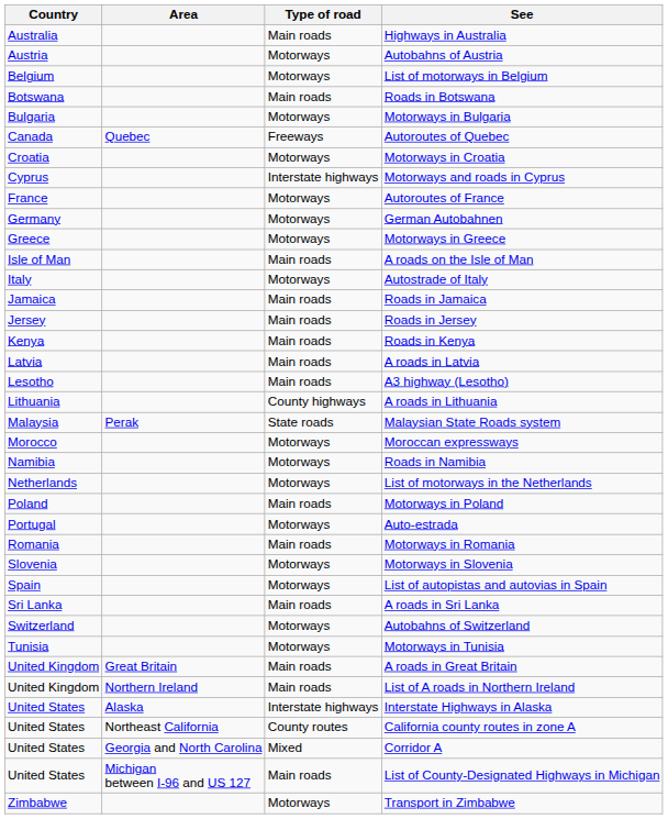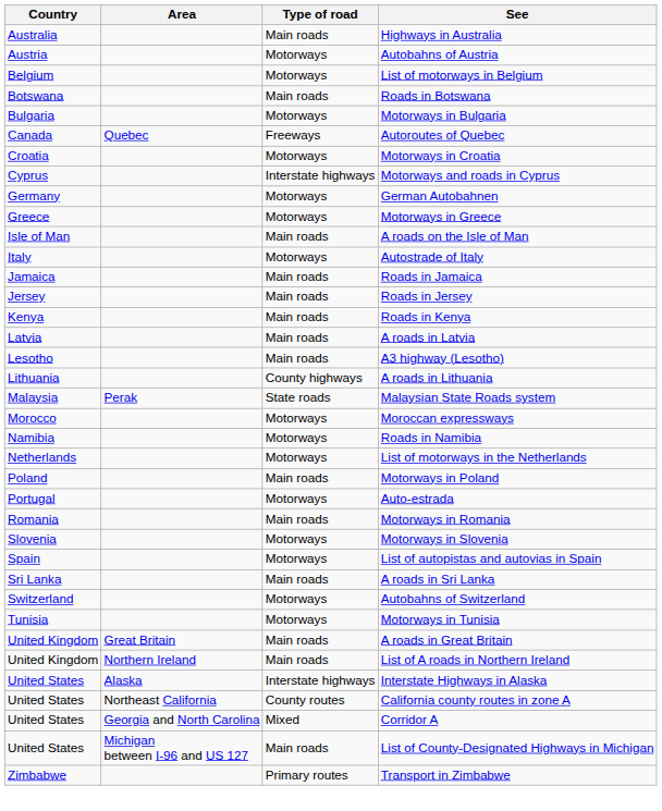- row: France | Motorways | Autoroutes of France
Transport in Zimbabwe | Type of road: Motorways -> Primary routes
